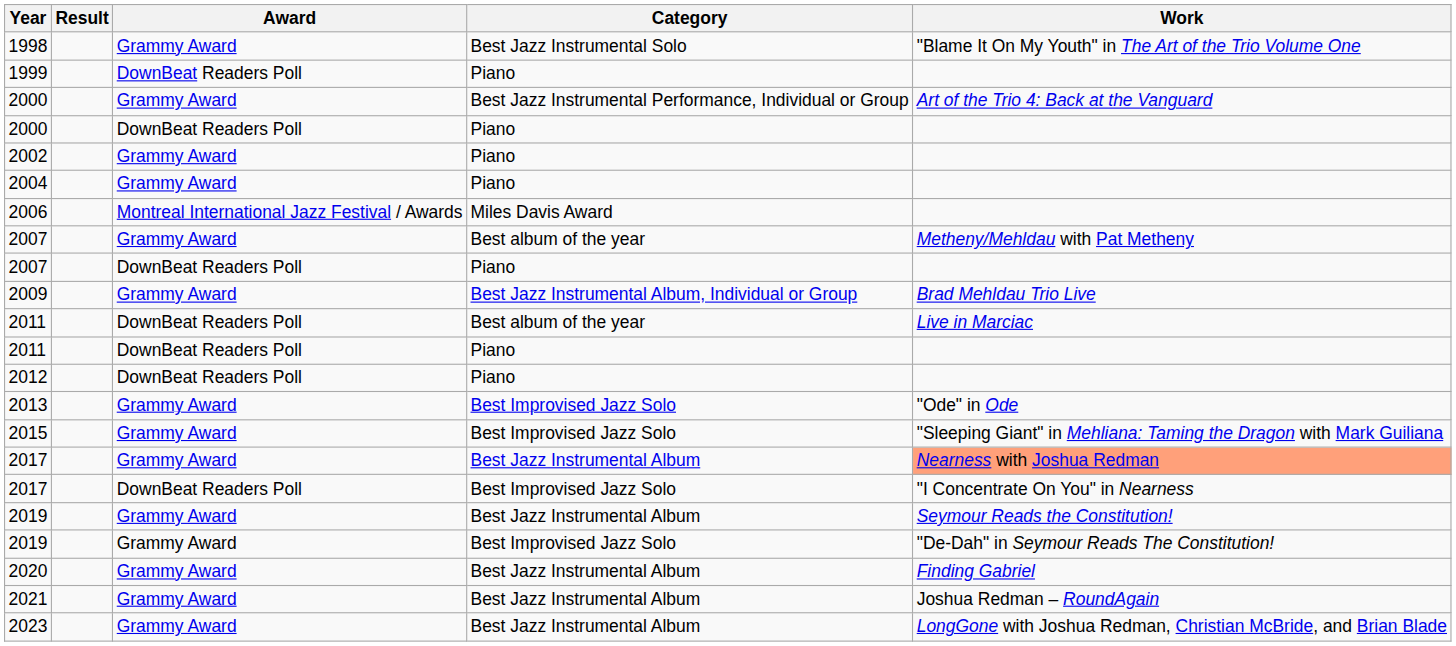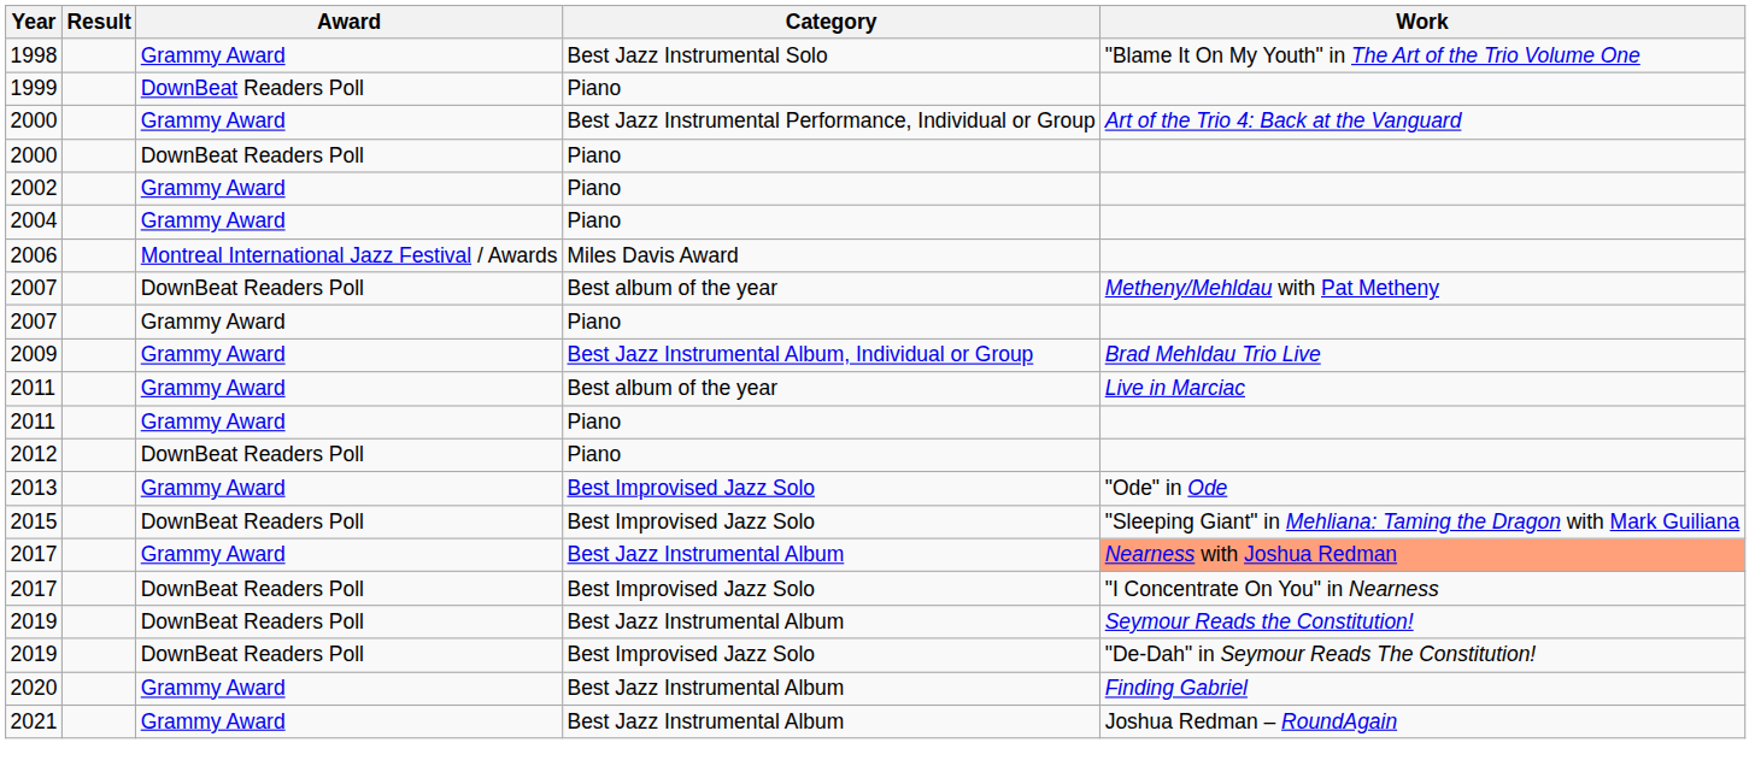2007 / Best album of the year | Award: Grammy Award -> DownBeat Readers Poll
2007 / Piano | Award: DownBeat Readers Poll -> Grammy Award
2011 / Best album of the year | Award: DownBeat Readers Poll -> Grammy Award
2011 / Piano | Award: DownBeat Readers Poll -> Grammy Award
2015 | Award: Grammy Award -> DownBeat Readers Poll
2019 / Best Jazz Instrumental Album | Award: Grammy Award -> DownBeat Readers Poll
2019 / Best Improvised Jazz Solo | Award: Grammy Award -> DownBeat Readers Poll
- row: 2023 | Grammy Award | Best Jazz Instrumental Album | LongGone with Joshua Redman, Christian McBride, and Brian Blade
